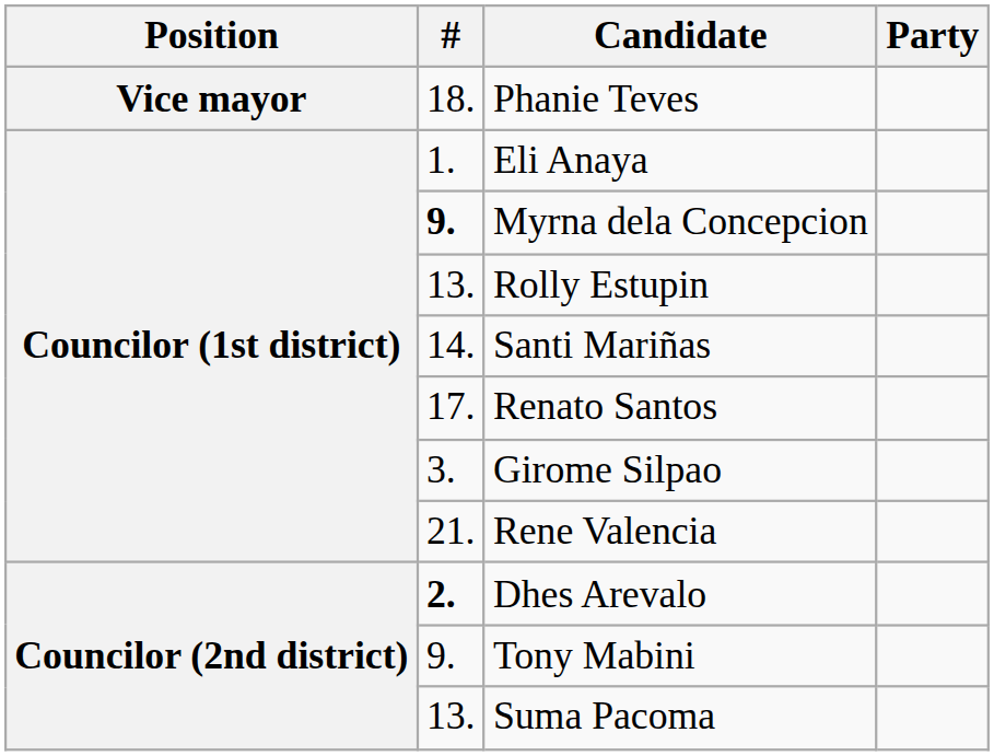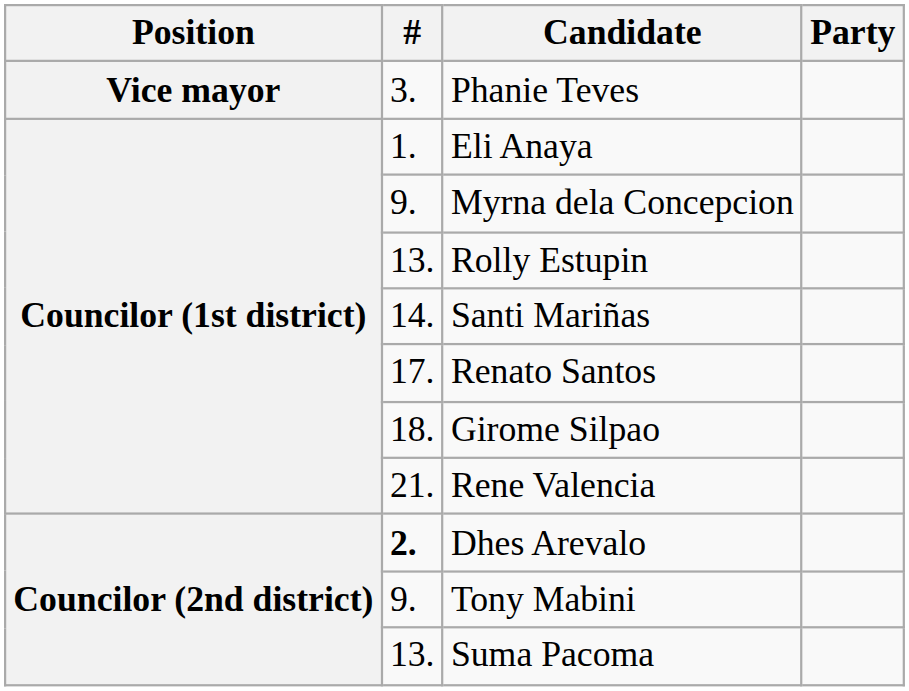Phanie Teves | #: 18. -> 3.
Myrna dela Concepcion | #: bold -> normal
Girome Silpao | #: 3. -> 18.
